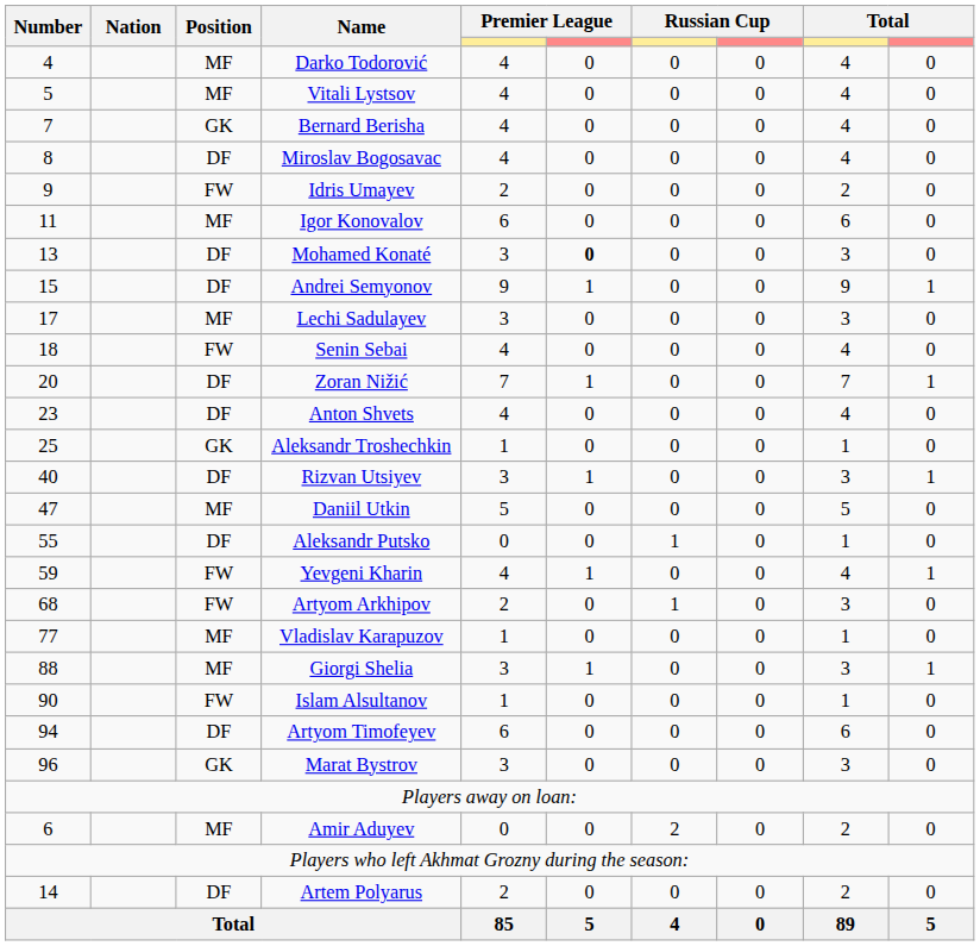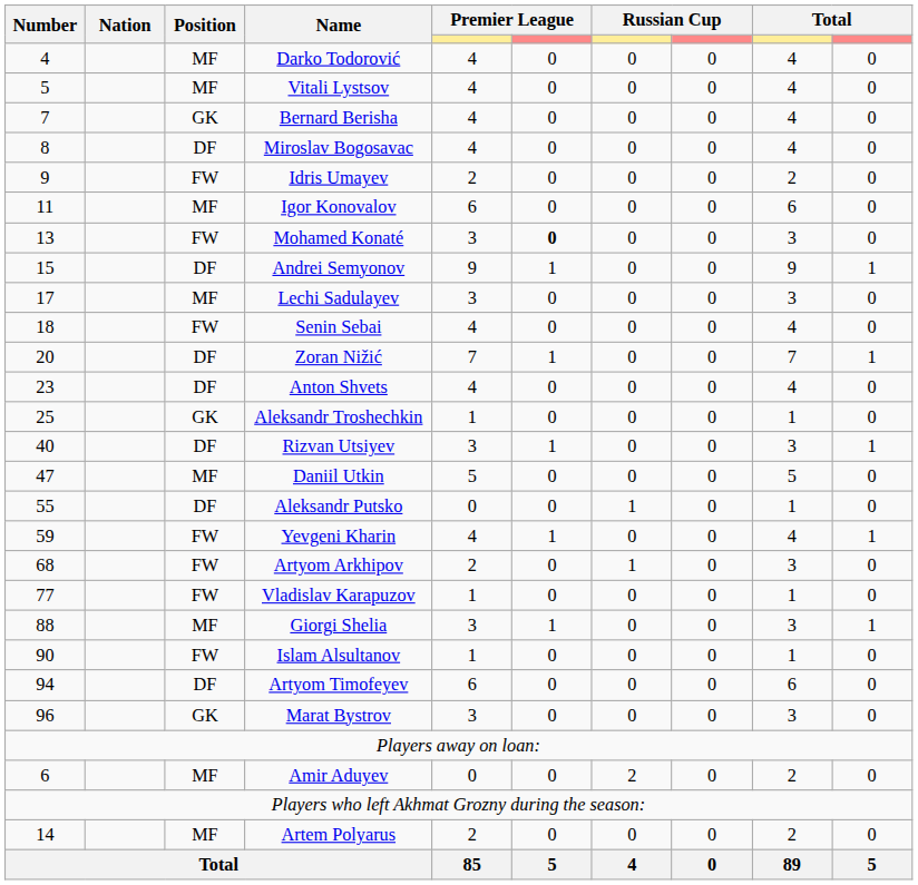Mohamed Konaté | Position: DF -> FW
Vladislav Karapuzov | Position: MF -> FW
Artem Polyarus | Position: DF -> MF
